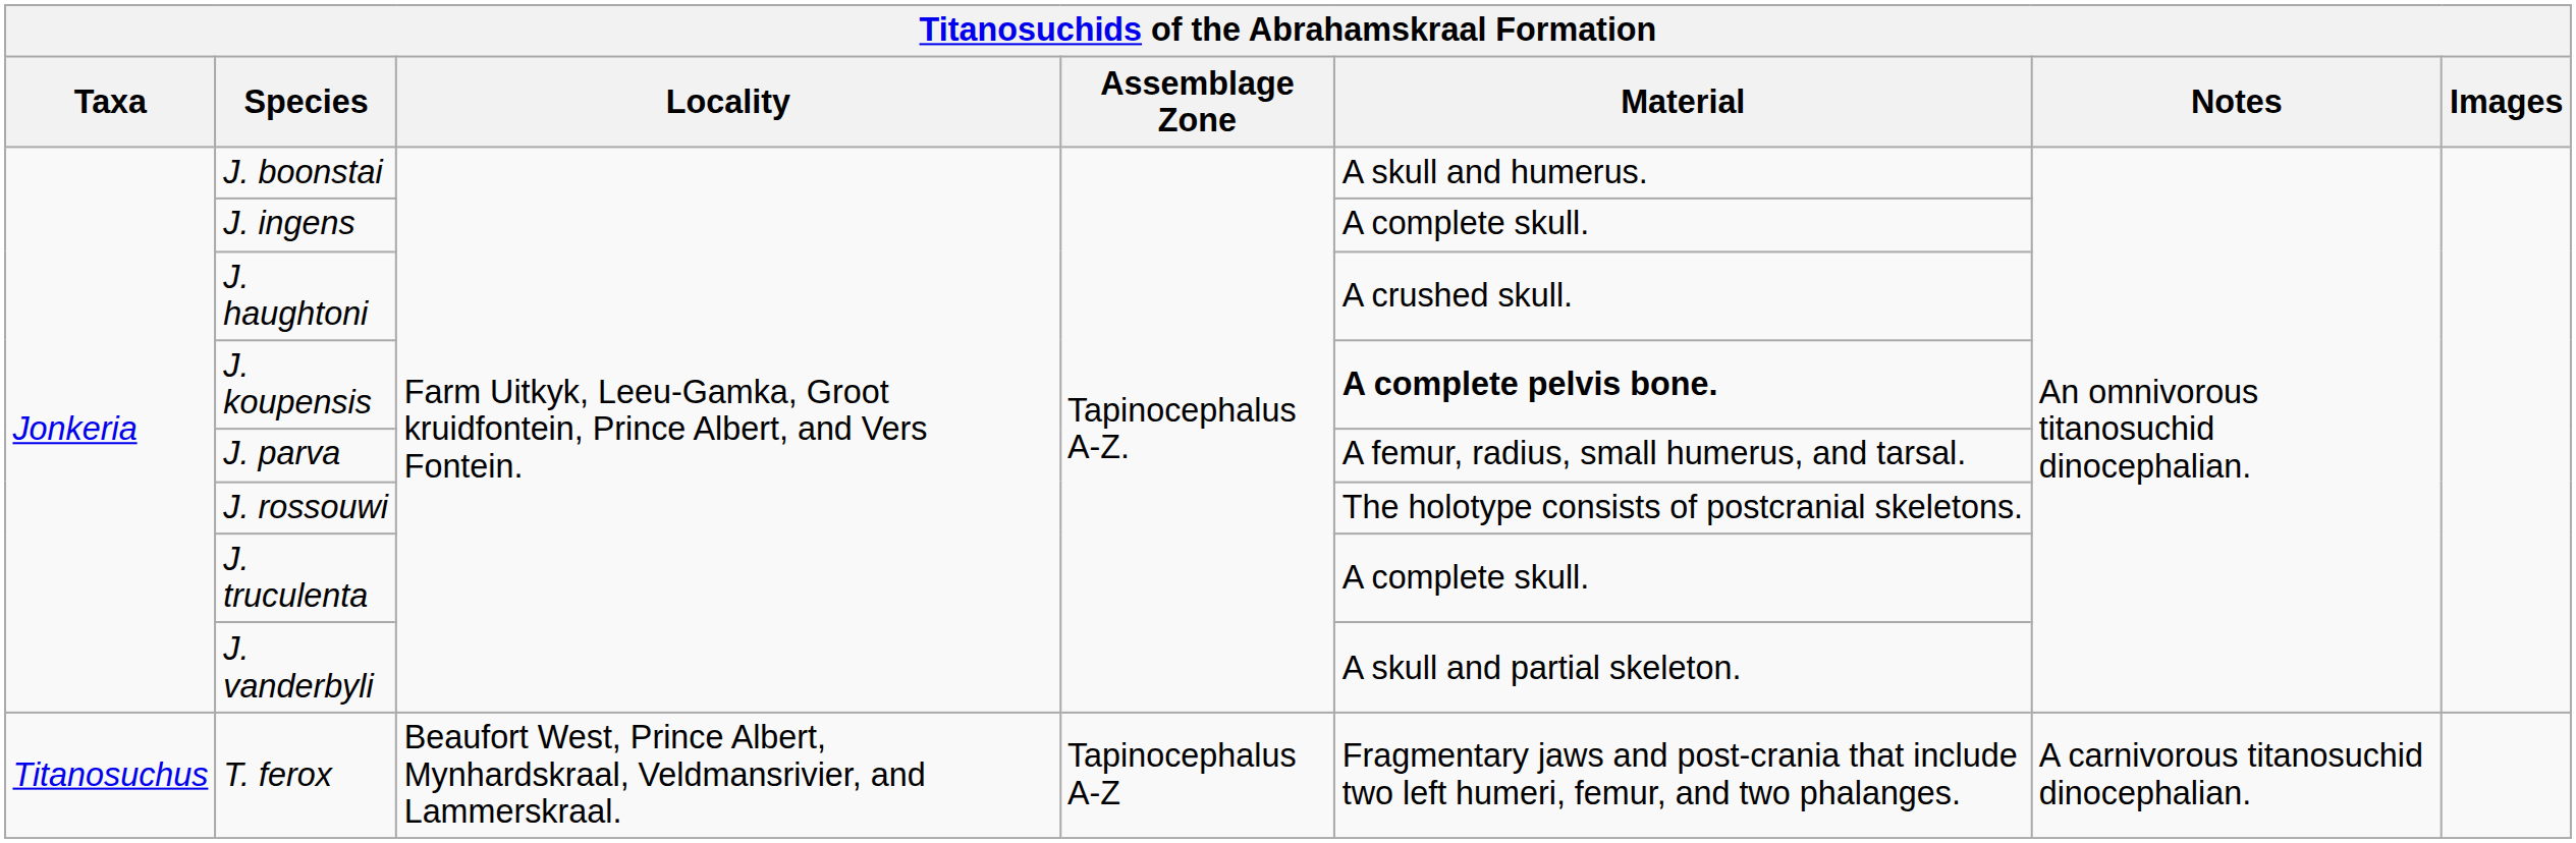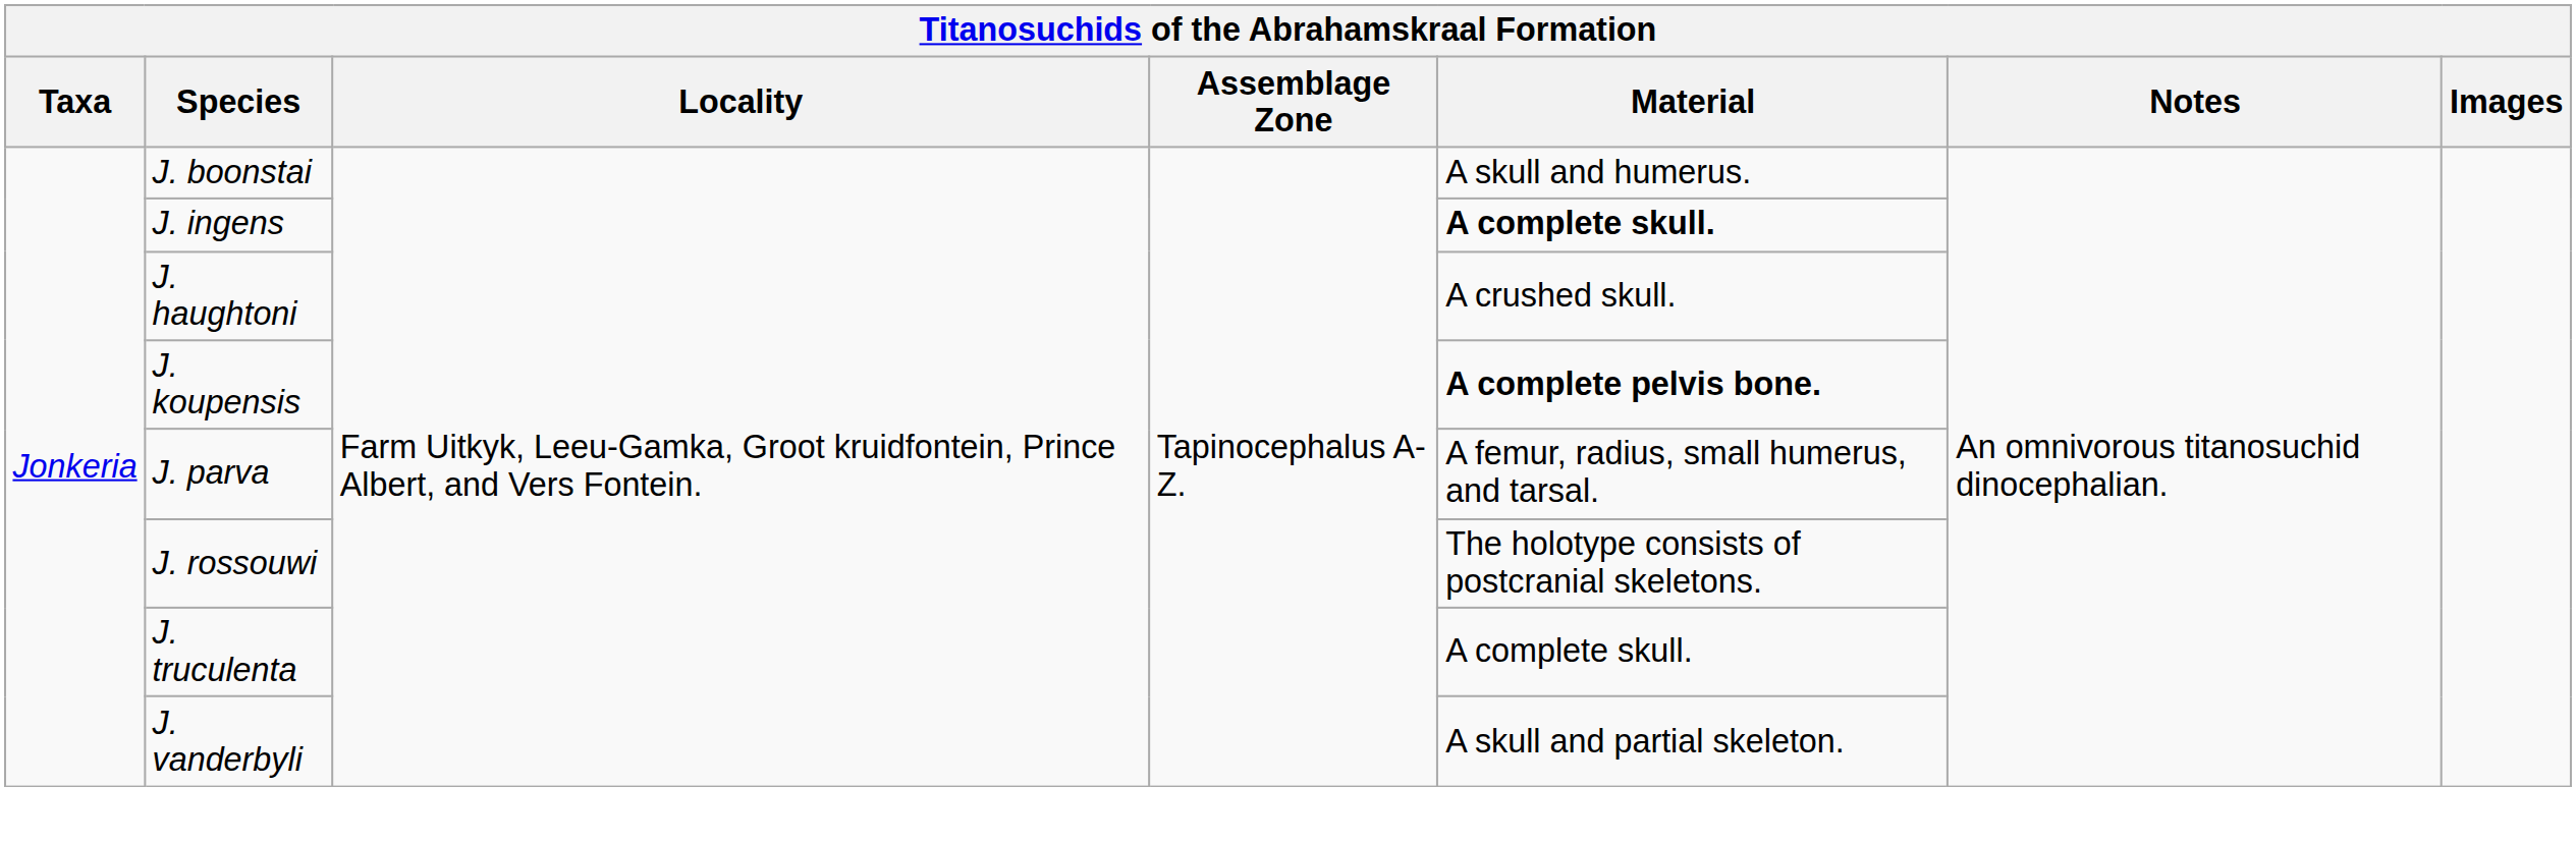J. ingens | Material: normal -> bold
- row: Titanosuchus | T. ferox | Beaufort West, Prince Albert, Mynhardskraal, Veldmansrivier, and Lammerskraal. | Tapinocephalus A-Z | Fragmentary jaws and post-crania that include two left humeri, femur, and two phalanges. | A carnivorous titanosuchid dinocephalian.
